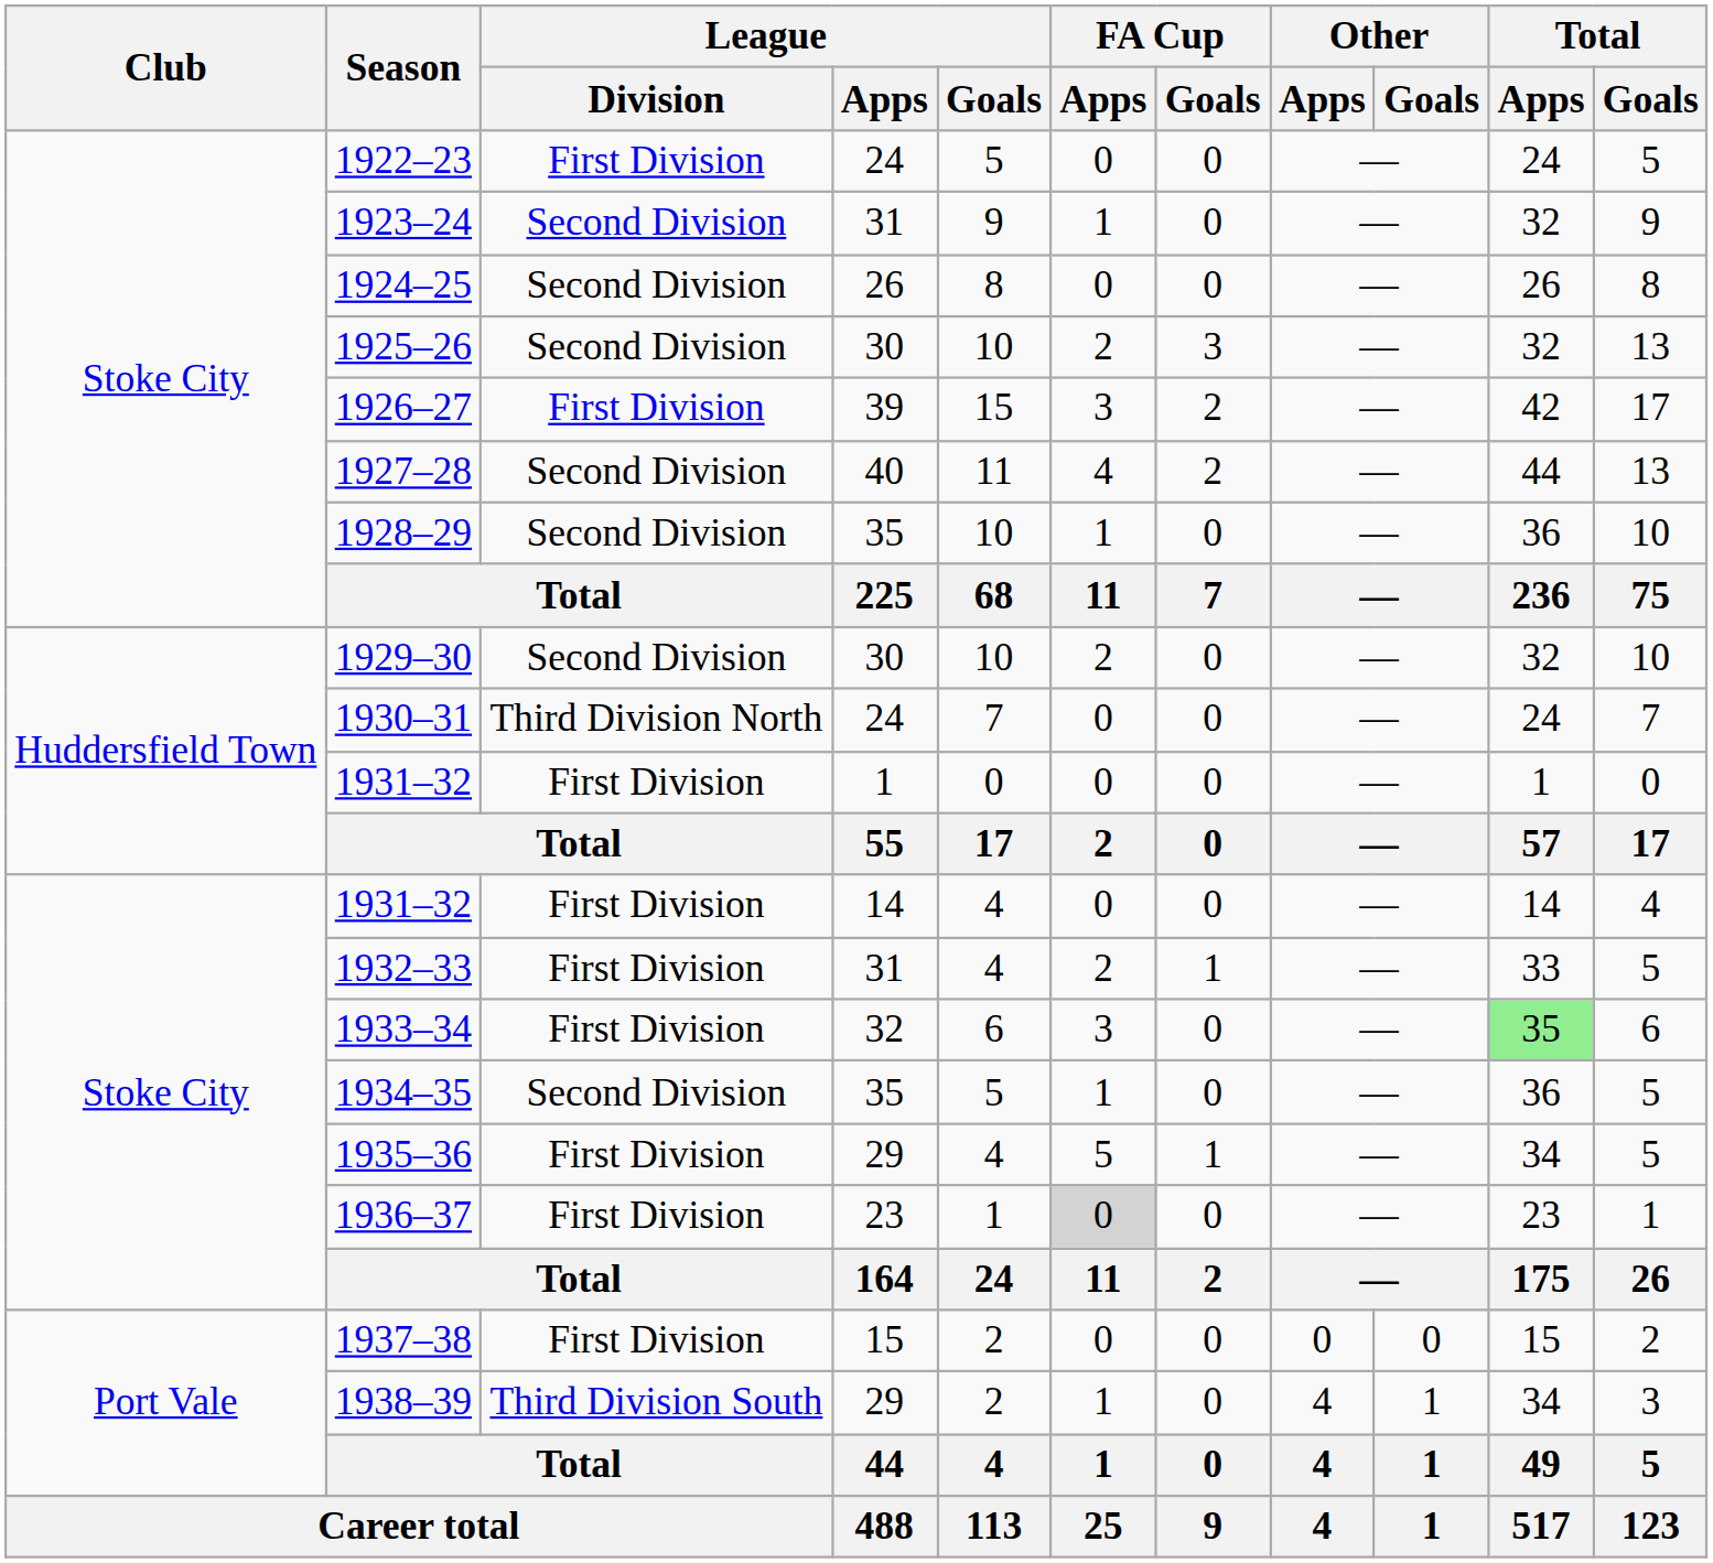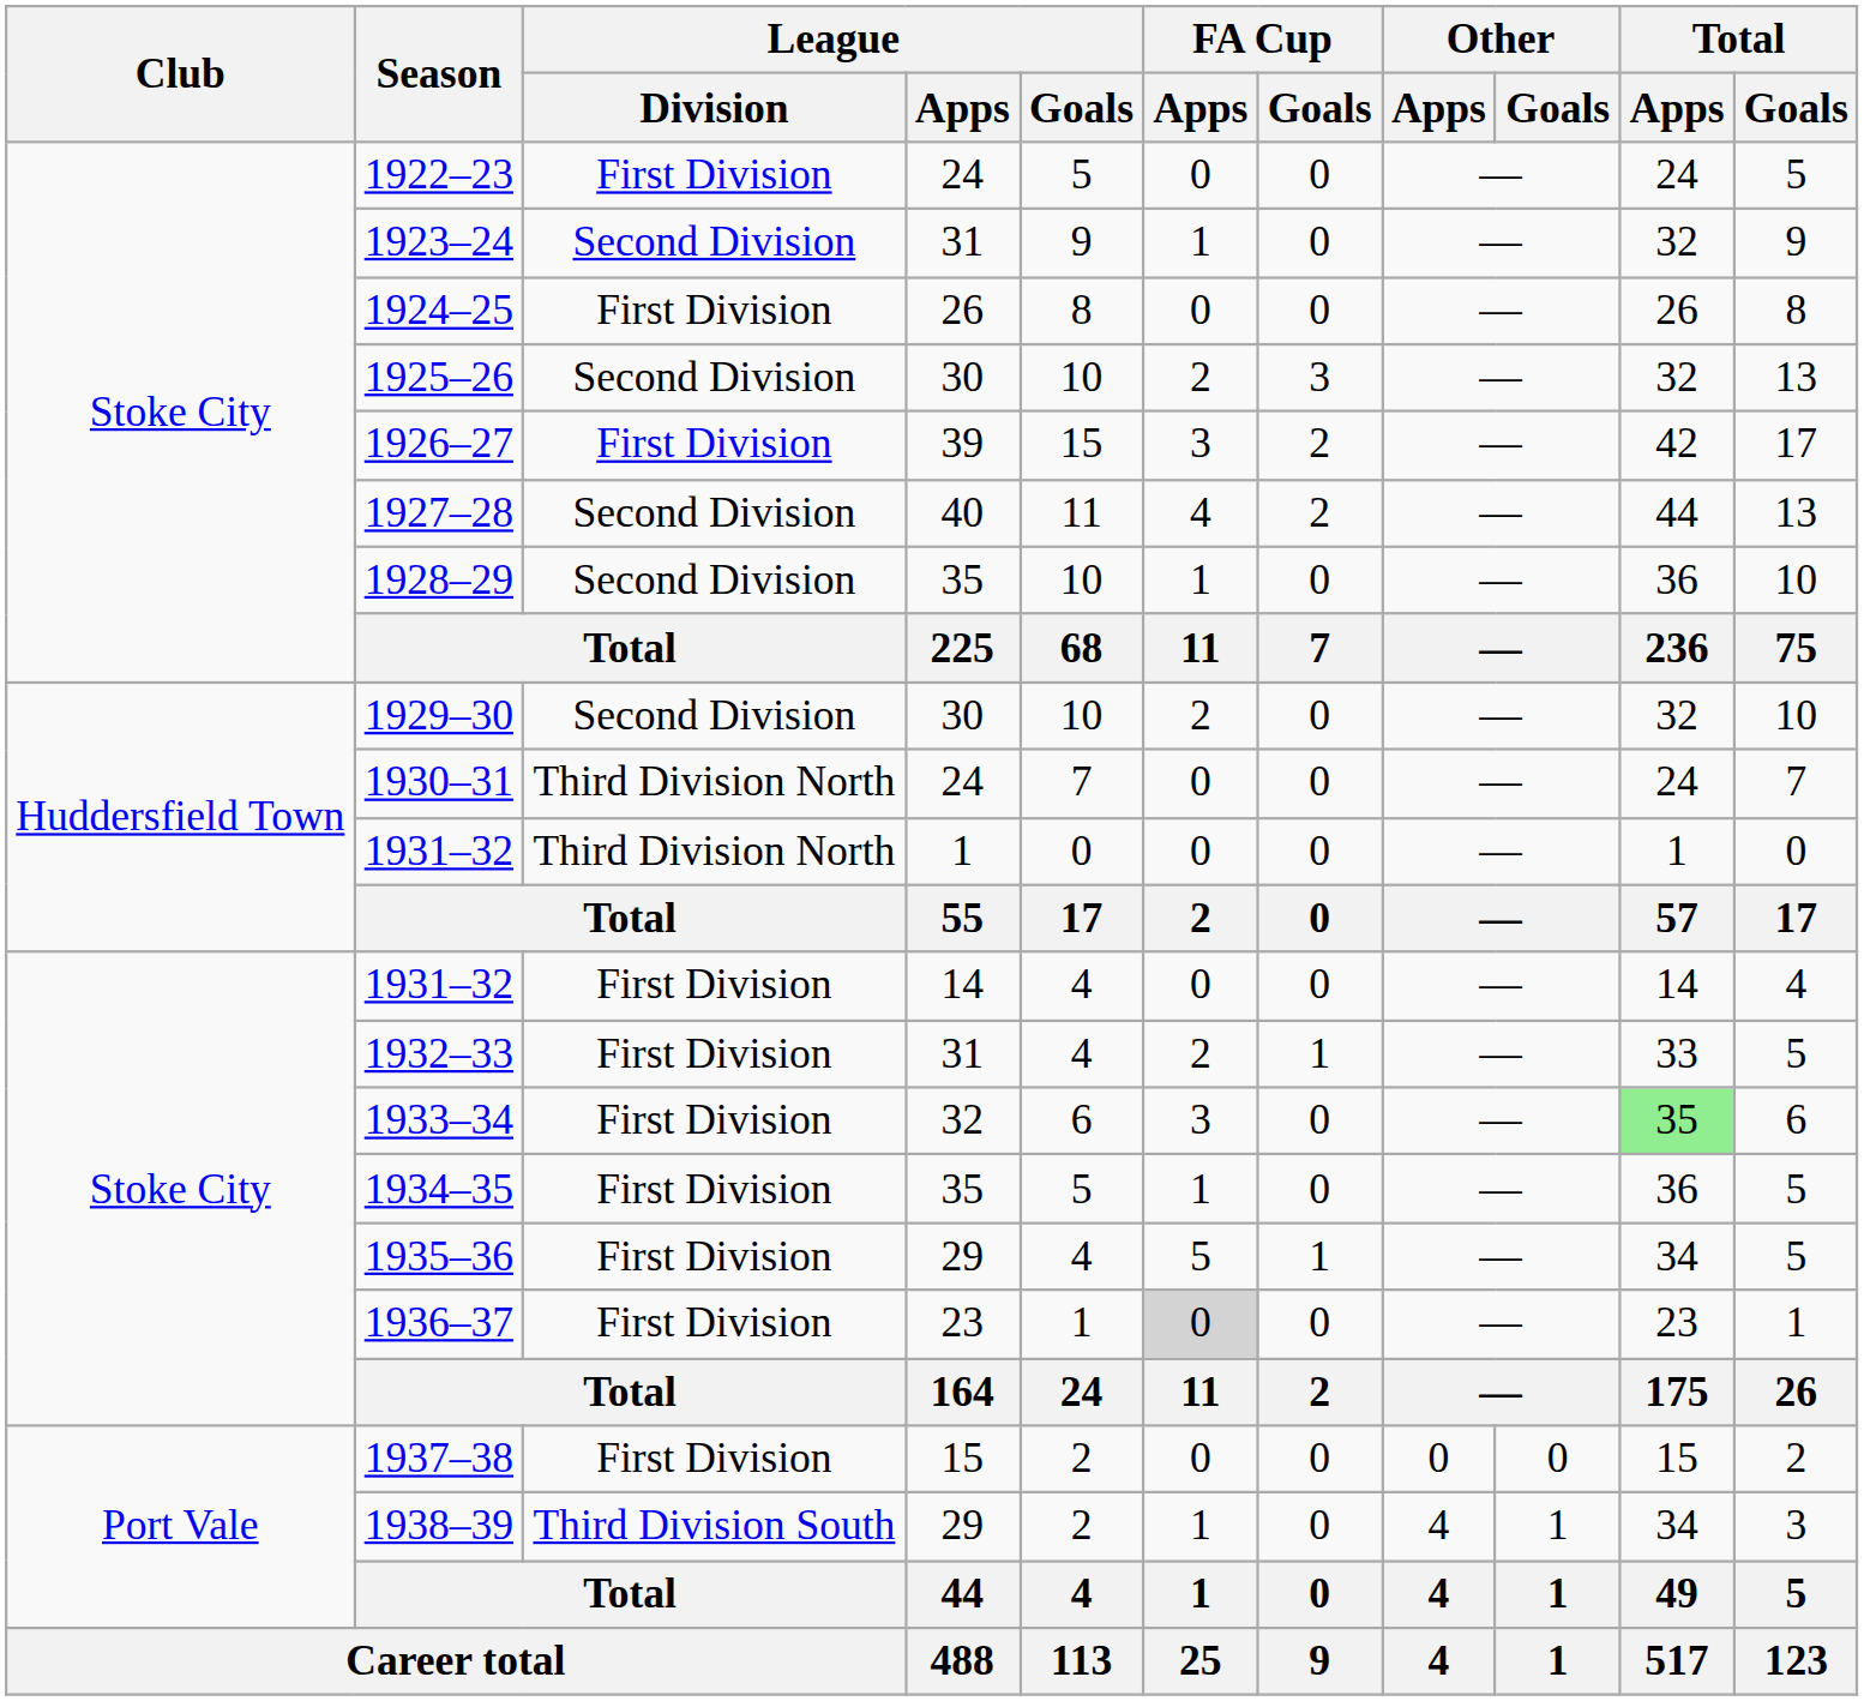1924–25 | League / Division: Second Division -> First Division
1931–32 / 1 | League / Division: First Division -> Third Division North
1934–35 | League / Division: Second Division -> First Division
